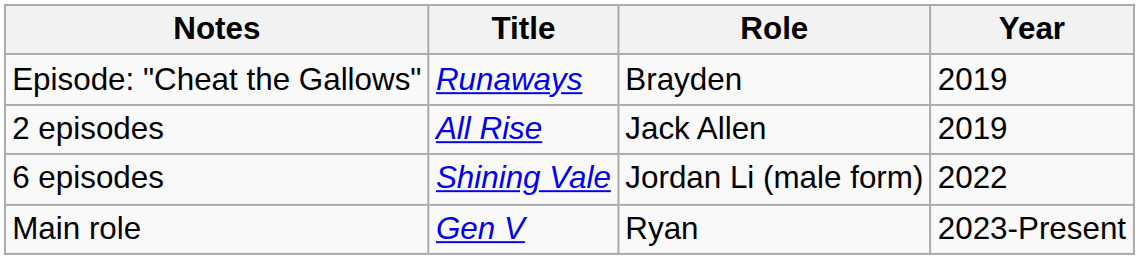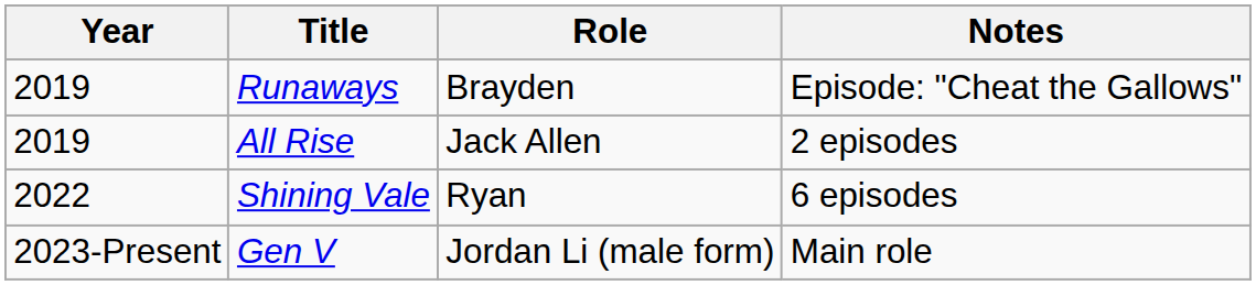columns swapped: Year <-> Notes
Shining Vale | Role: Jordan Li (male form) -> Ryan
Gen V | Role: Ryan -> Jordan Li (male form)
